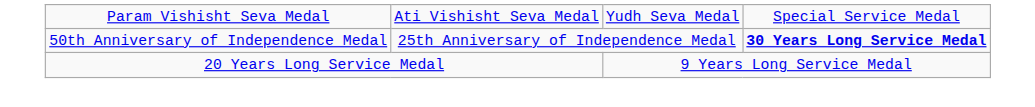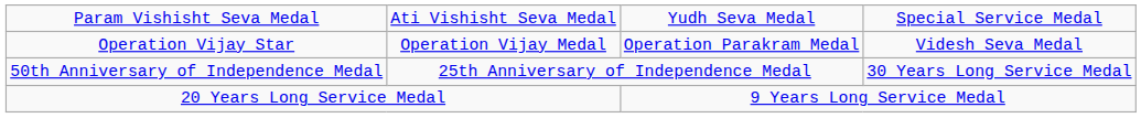+ row: Operation Vijay Star | Operation Vijay Medal | Operation Parakram Medal | Videsh Seva Medal
50th Anniversary of Independence Medal | column 4: bold -> normal
